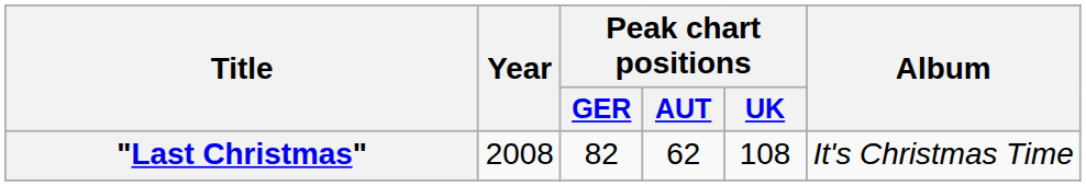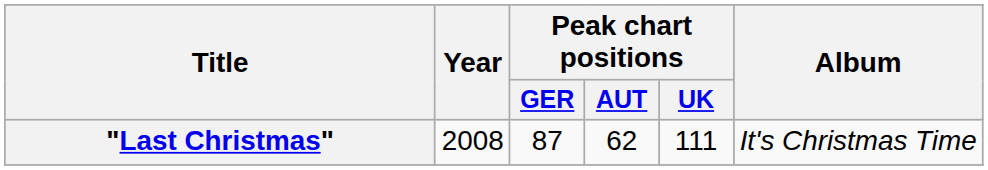"Last Christmas" | Peak chart positions / GER: 82 -> 87
"Last Christmas" | Peak chart positions / UK: 108 -> 111
